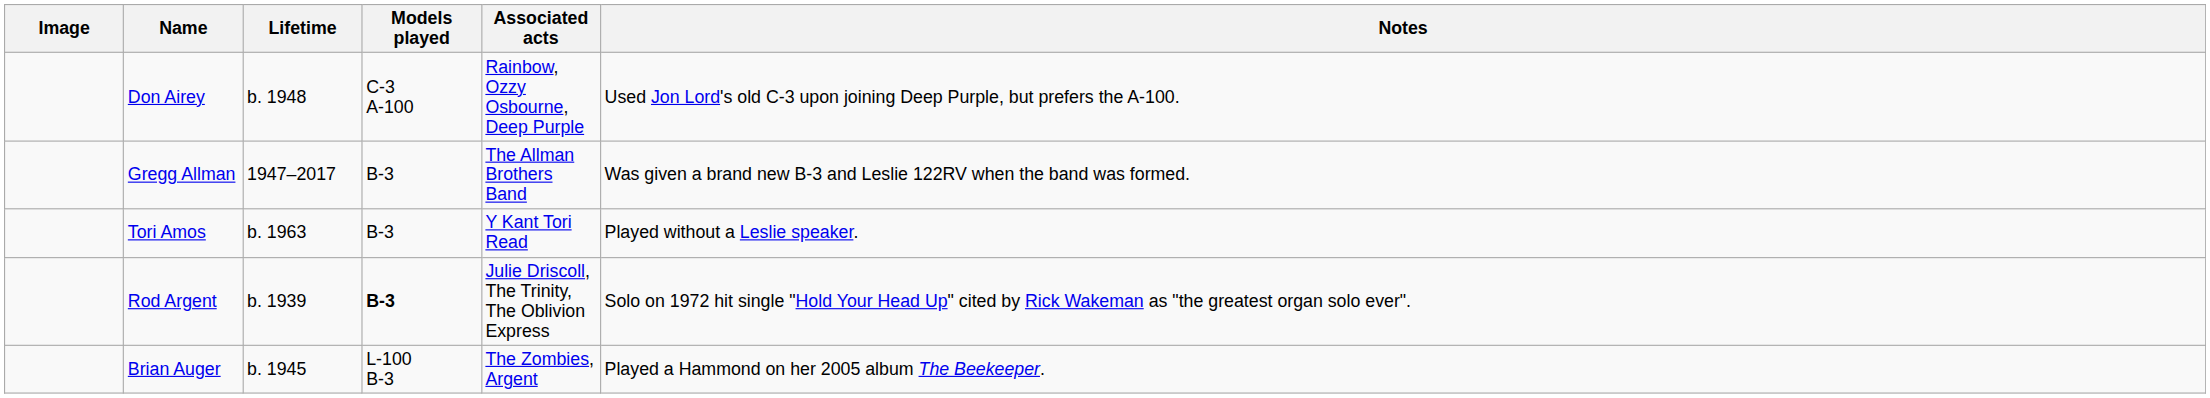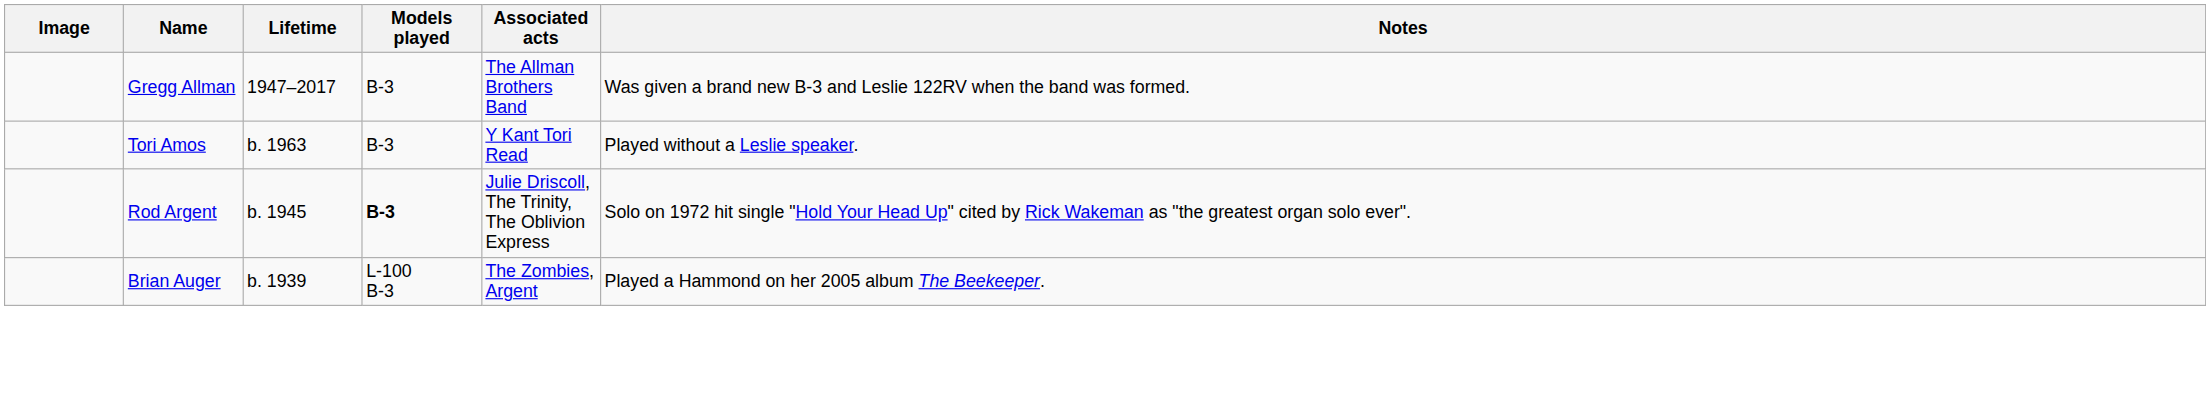- row: Don Airey | b. 1948 | C-3 A-100 | Rainbow, Ozzy Osbourne, Deep Purple | Used Jon Lord's old C-3 upon joining Deep Purple, but prefers the A-100.
Rod Argent | Lifetime: b. 1939 -> b. 1945
Brian Auger | Lifetime: b. 1945 -> b. 1939
